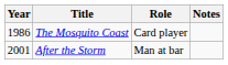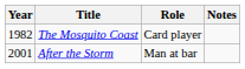The Mosquito Coast | Year: 1986 -> 1982
